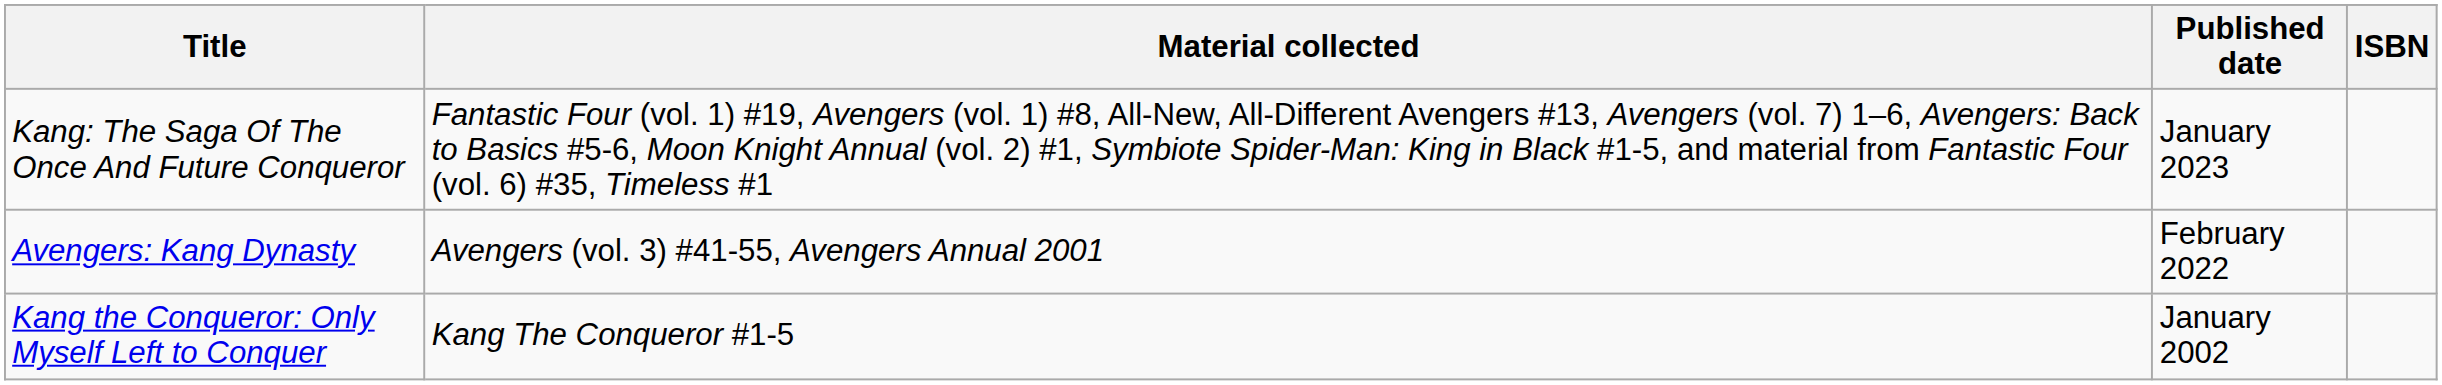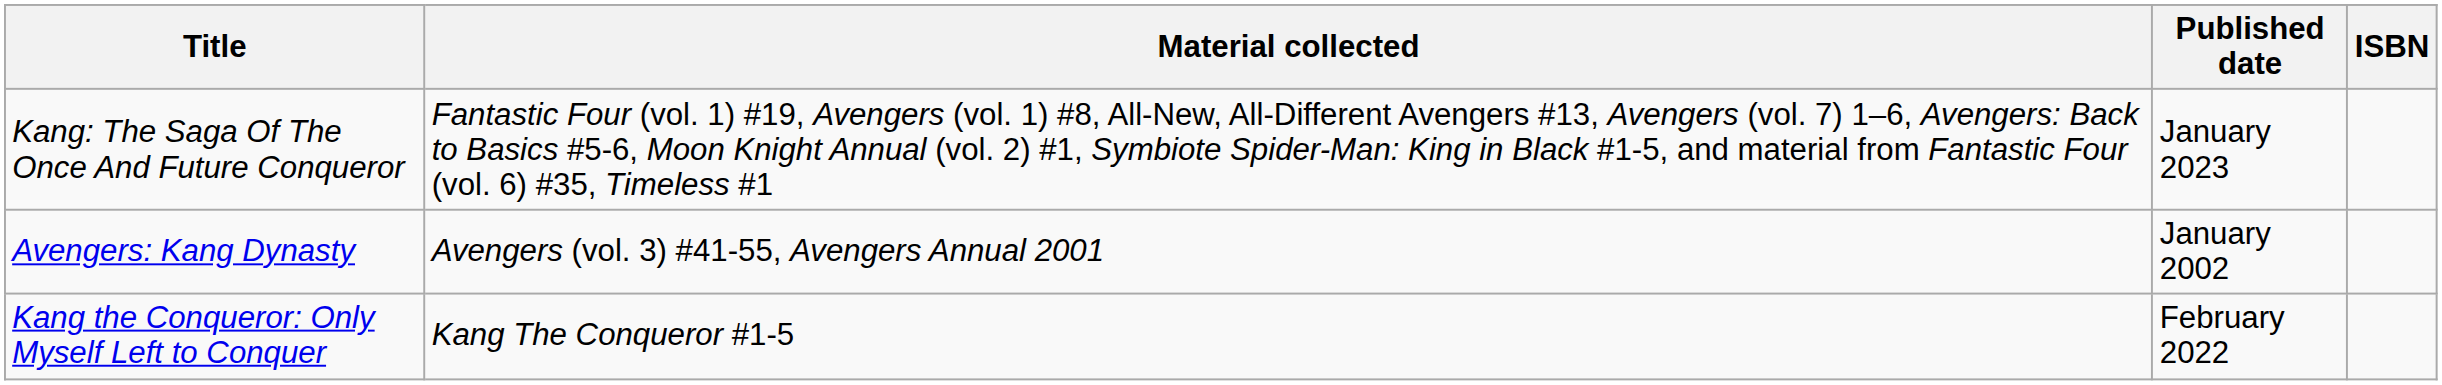Avengers: Kang Dynasty | Published date: February 2022 -> January 2002
Kang the Conqueror: Only Myself Left to Conquer | Published date: January 2002 -> February 2022
